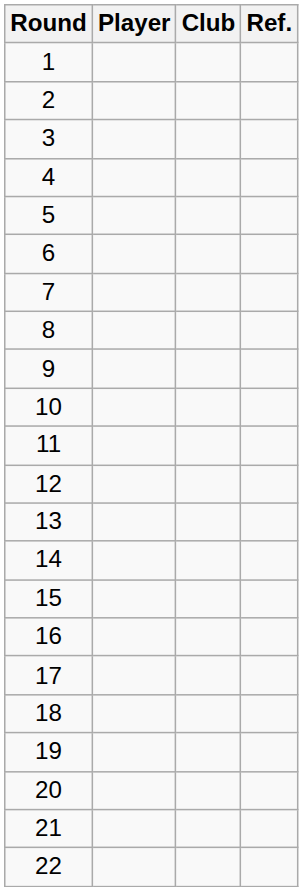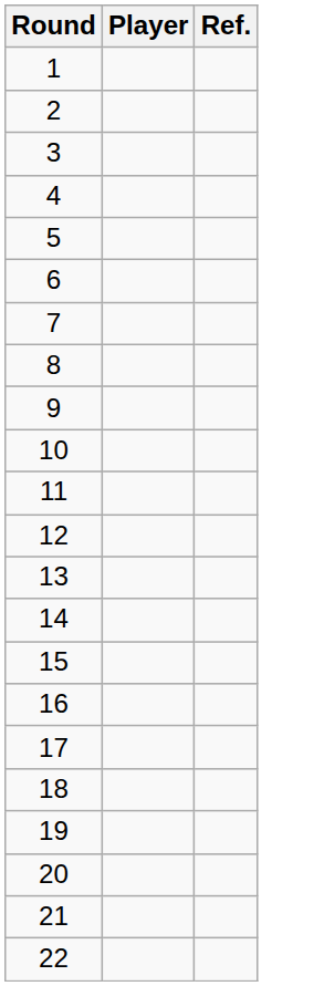- column: Club
